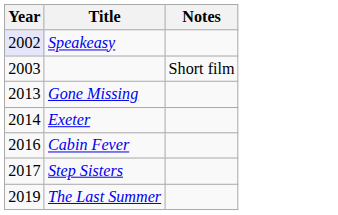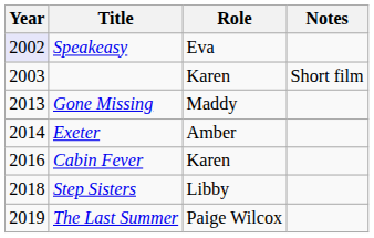+ column: Role | Eva | Karen | Maddy | Amber | Karen | Libby | Paige Wilcox
Step Sisters | Year: 2017 -> 2018
